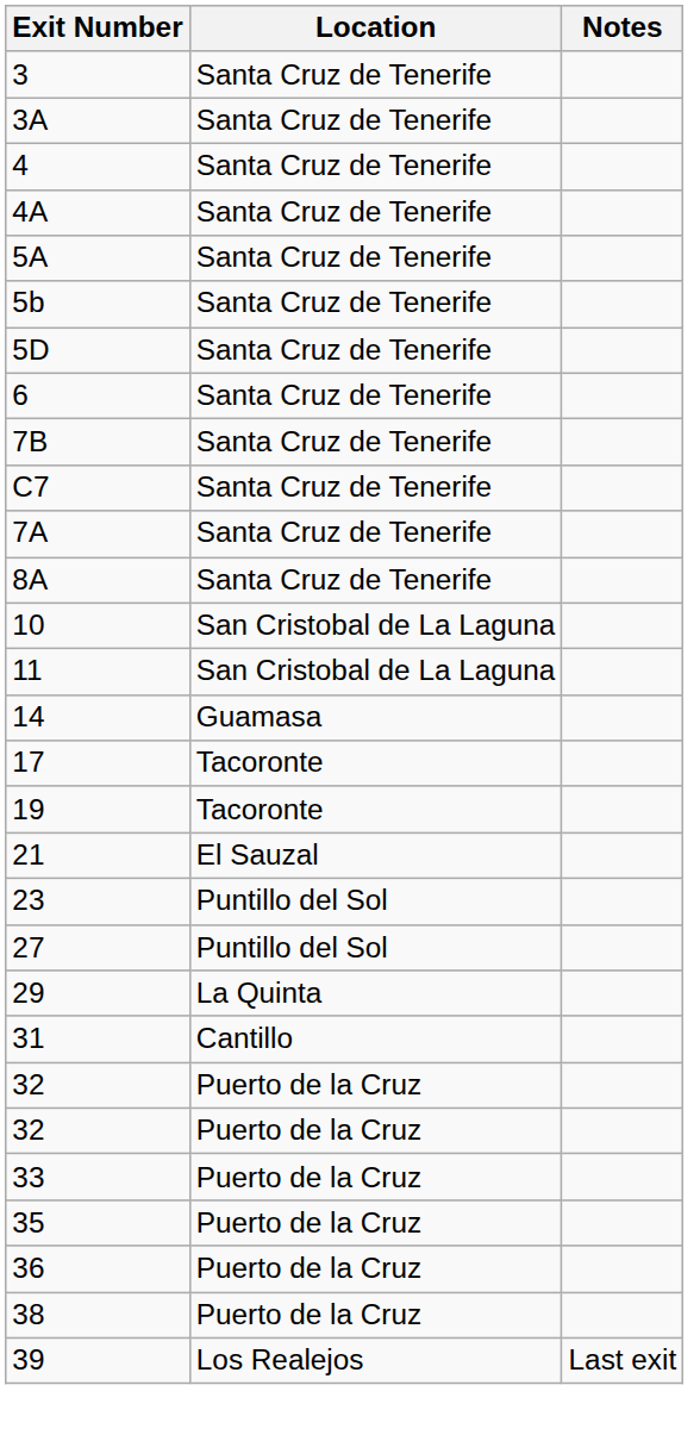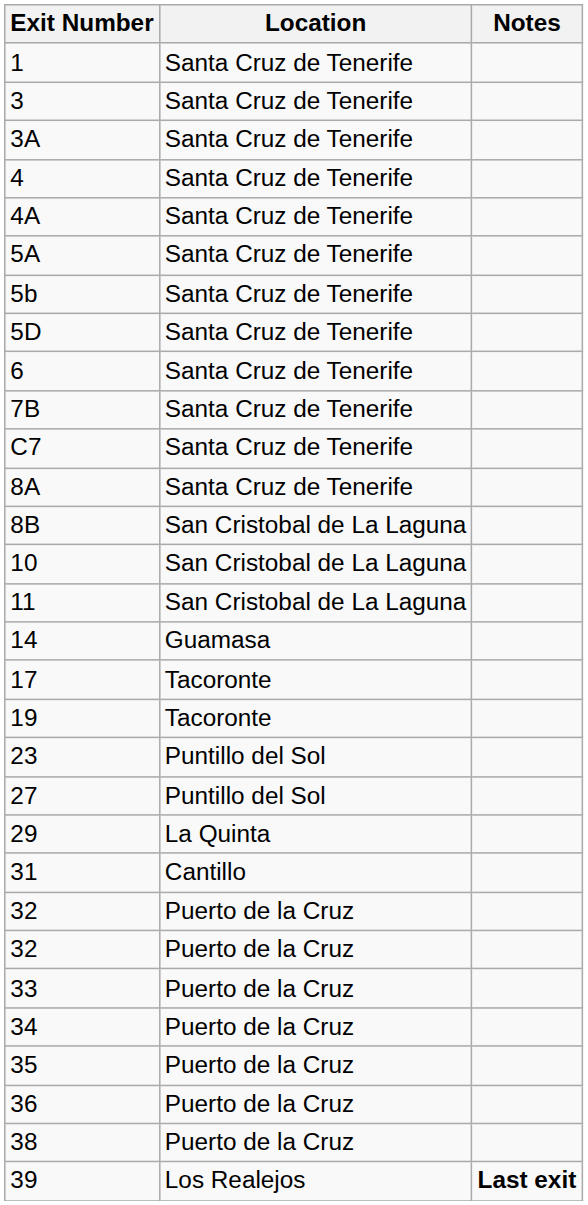+ row: 1 | Santa Cruz de Tenerife
- row: 7A | Santa Cruz de Tenerife
+ row: 8B | San Cristobal de La Laguna
- row: 21 | El Sauzal
+ row: 34 | Puerto de la Cruz
39 | Notes: normal -> bold
